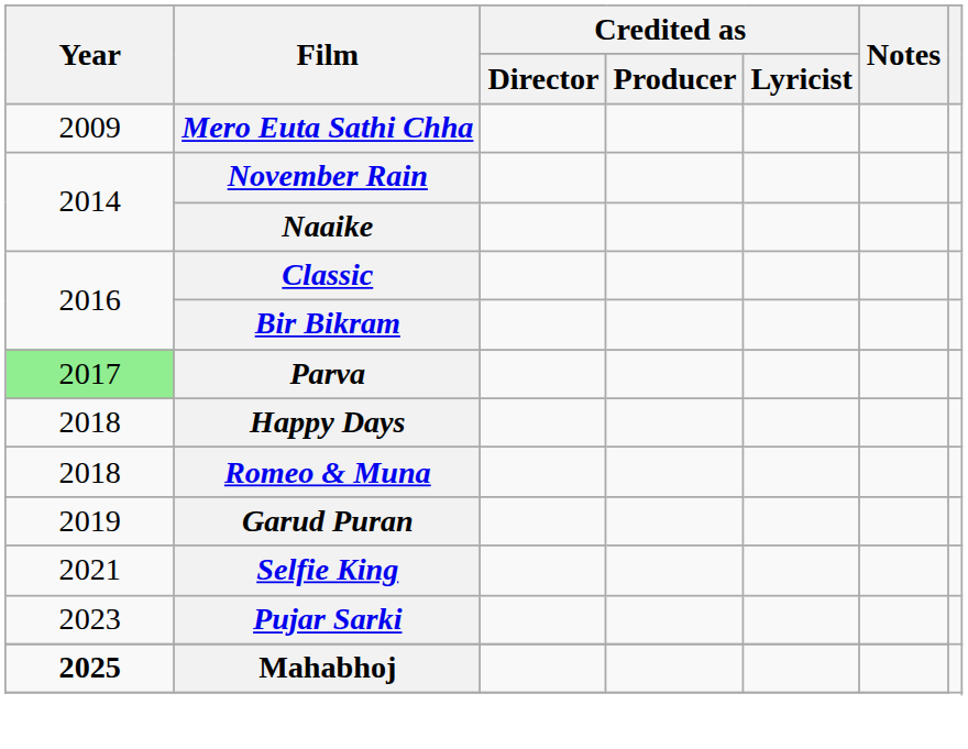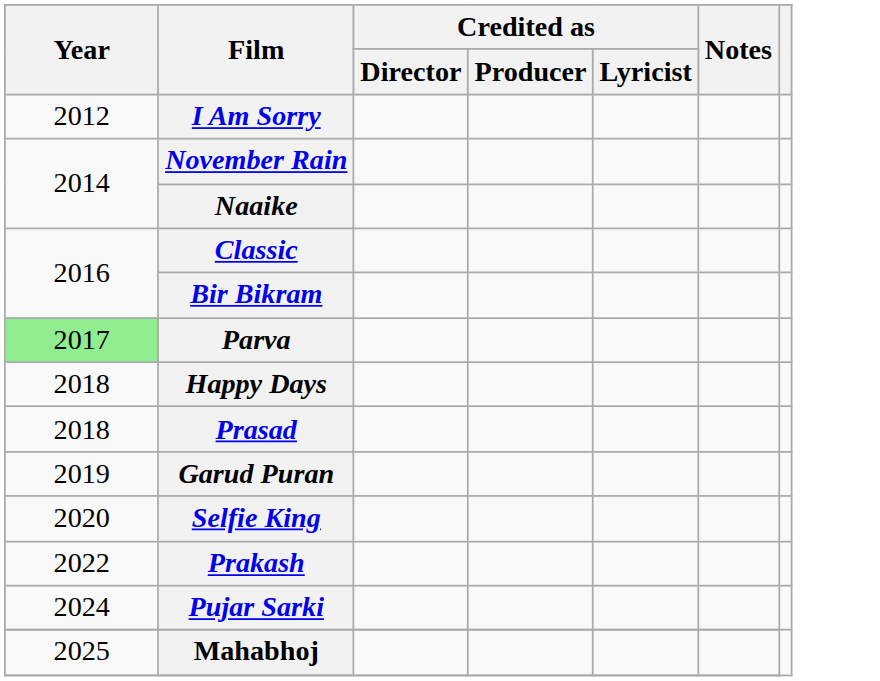- row: 2009 | Mero Euta Sathi Chha
+ row: 2012 | I Am Sorry
- row: 2018 | Romeo & Muna
+ row: 2018 | Prasad
Selfie King | Year: 2021 -> 2020
+ row: 2022 | Prakash
Pujar Sarki | Year: 2023 -> 2024
Mahabhoj | Year: bold -> normal
